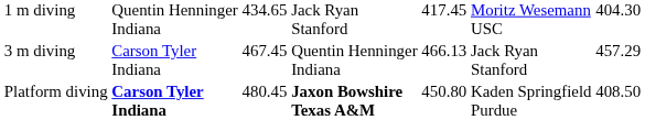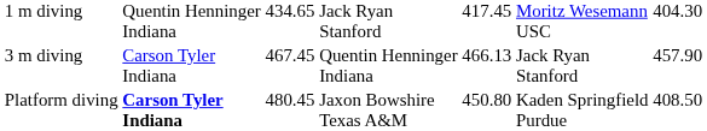3 m diving | column 7: 457.29 -> 457.90
Platform diving | column 4: bold -> normal
